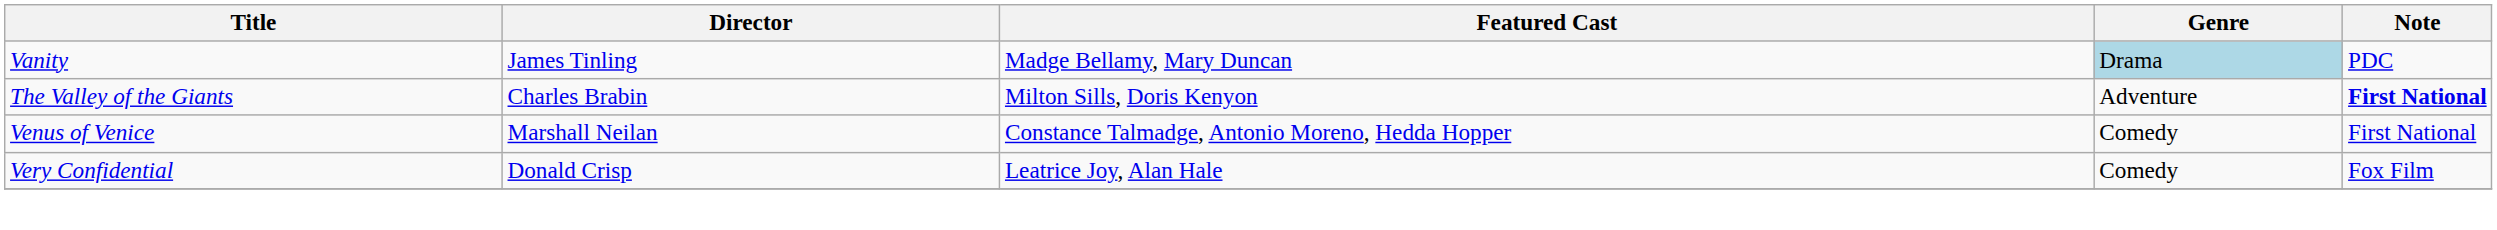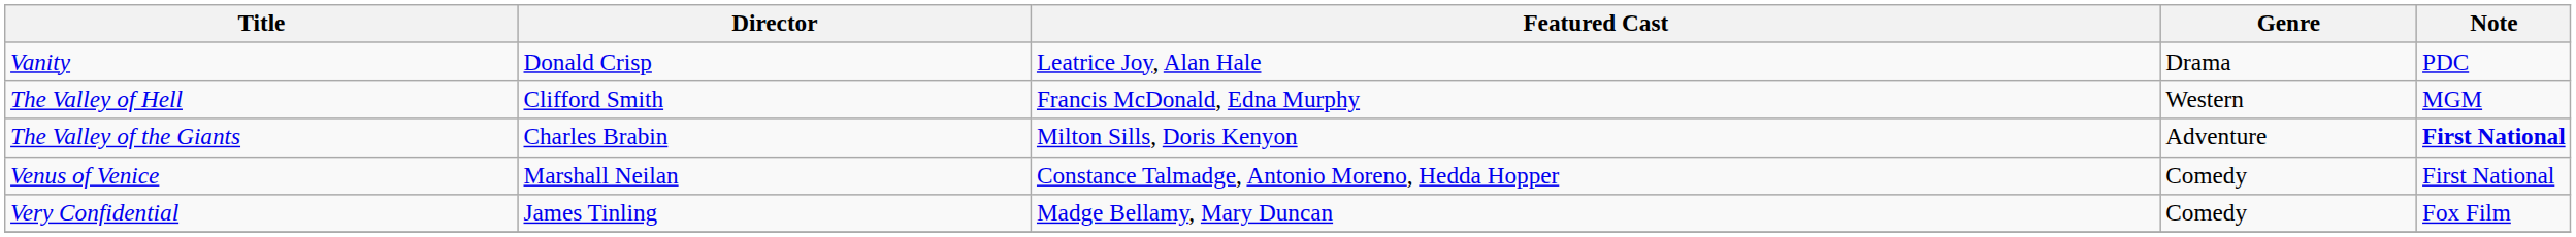Vanity | Director: James Tinling -> Donald Crisp
Vanity | Featured Cast: Madge Bellamy, Mary Duncan -> Leatrice Joy, Alan Hale
Vanity | Genre: lightblue background -> no background
+ row: The Valley of Hell | Clifford Smith | Francis McDonald, Edna Murphy | Western | MGM
Very Confidential | Director: Donald Crisp -> James Tinling
Very Confidential | Featured Cast: Leatrice Joy, Alan Hale -> Madge Bellamy, Mary Duncan
